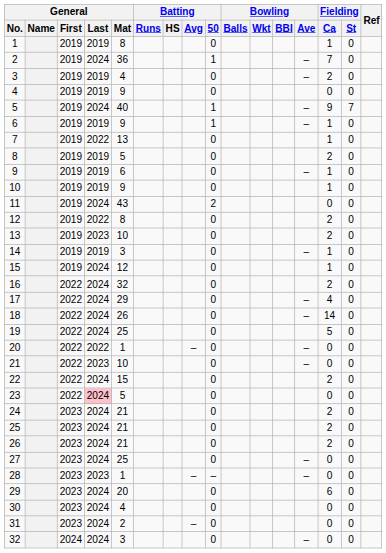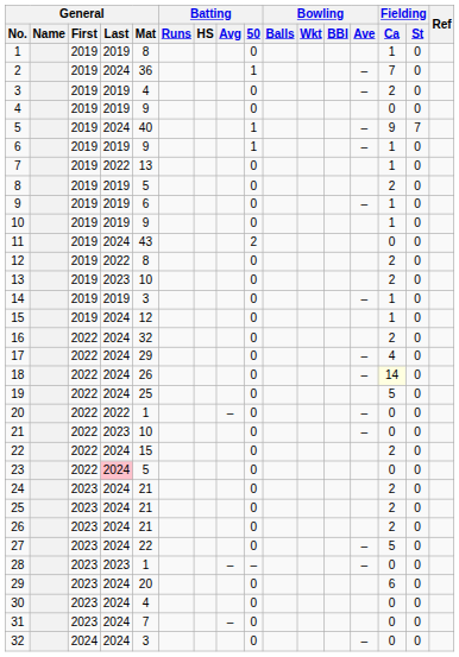18 | Fielding / Ca: no background -> lightyellow background
27 | General / Mat: 25 -> 22
27 | Fielding / Ca: 0 -> 5
31 | General / Mat: 2 -> 7
